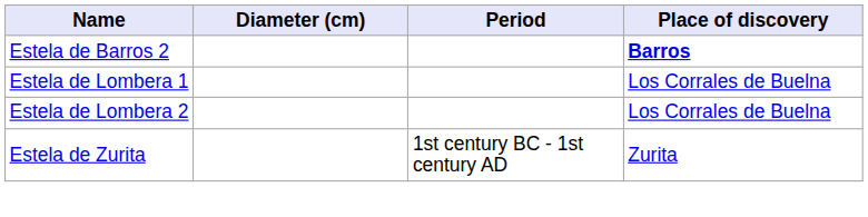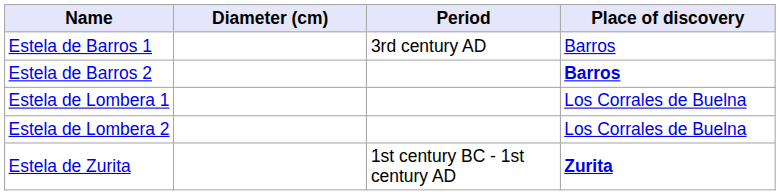+ row: Estela de Barros 1 | 3rd century AD | Barros
Estela de Zurita | Place of discovery: normal -> bold
